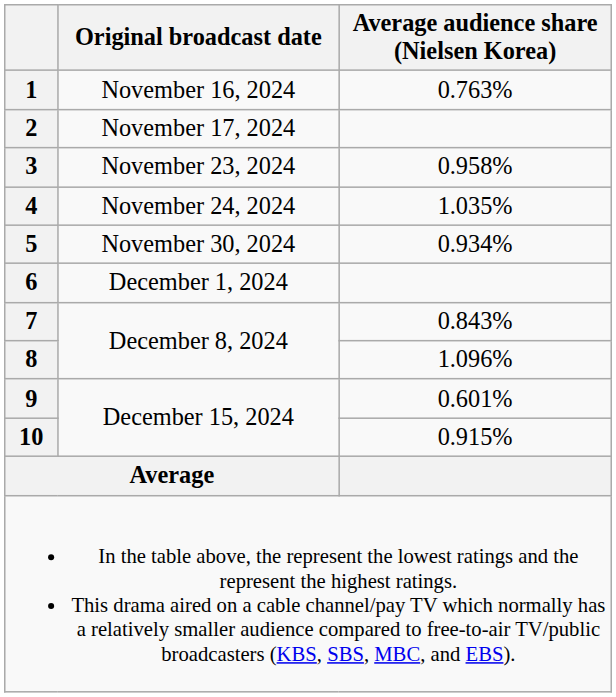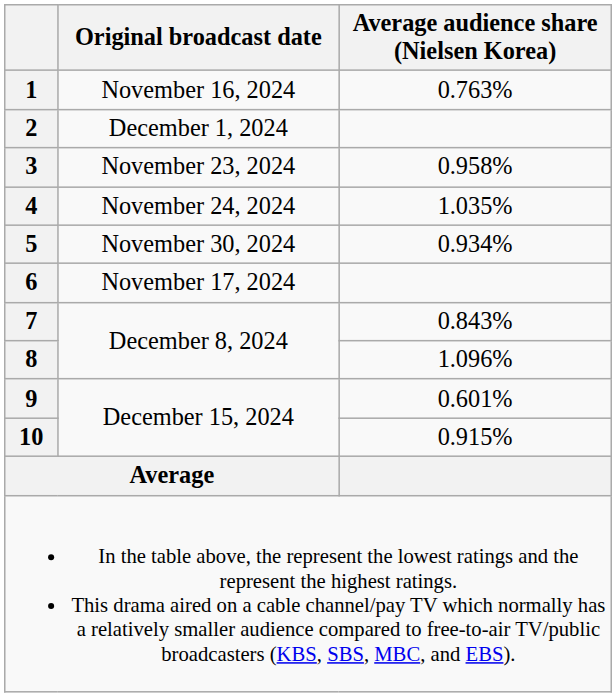2 | Original broadcast date: November 17, 2024 -> December 1, 2024
6 | Original broadcast date: December 1, 2024 -> November 17, 2024
